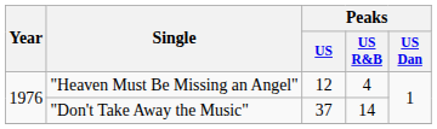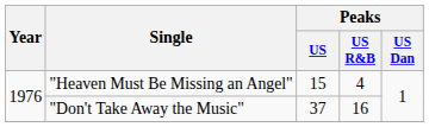"Heaven Must Be Missing an Angel" | Peaks / US: 12 -> 15
"Don't Take Away the Music" | Peaks / US R&B: 14 -> 16
